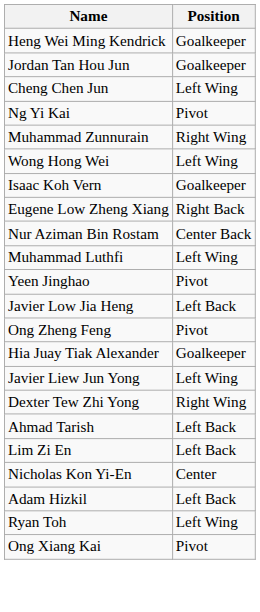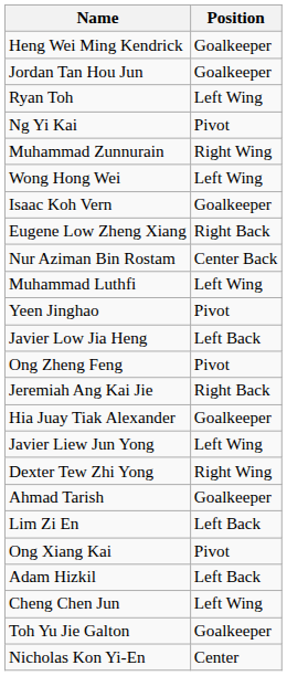rows swapped: Ryan Toh <-> Cheng Chen Jun
+ row: Jeremiah Ang Kai Jie | Right Back
Ahmad Tarish | Position: Left Back -> Goalkeeper
rows swapped: Ong Xiang Kai <-> Nicholas Kon Yi-En
+ row: Toh Yu Jie Galton | Goalkeeper
